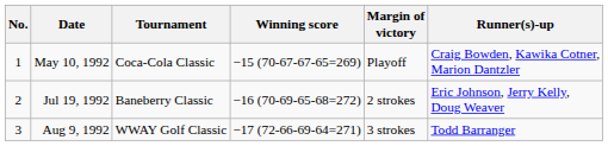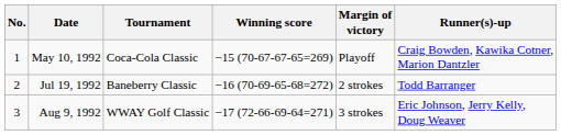Jul 19, 1992 | Runner(s)-up: Eric Johnson, Jerry Kelly, Doug Weaver -> Todd Barranger
Aug 9, 1992 | Runner(s)-up: Todd Barranger -> Eric Johnson, Jerry Kelly, Doug Weaver
